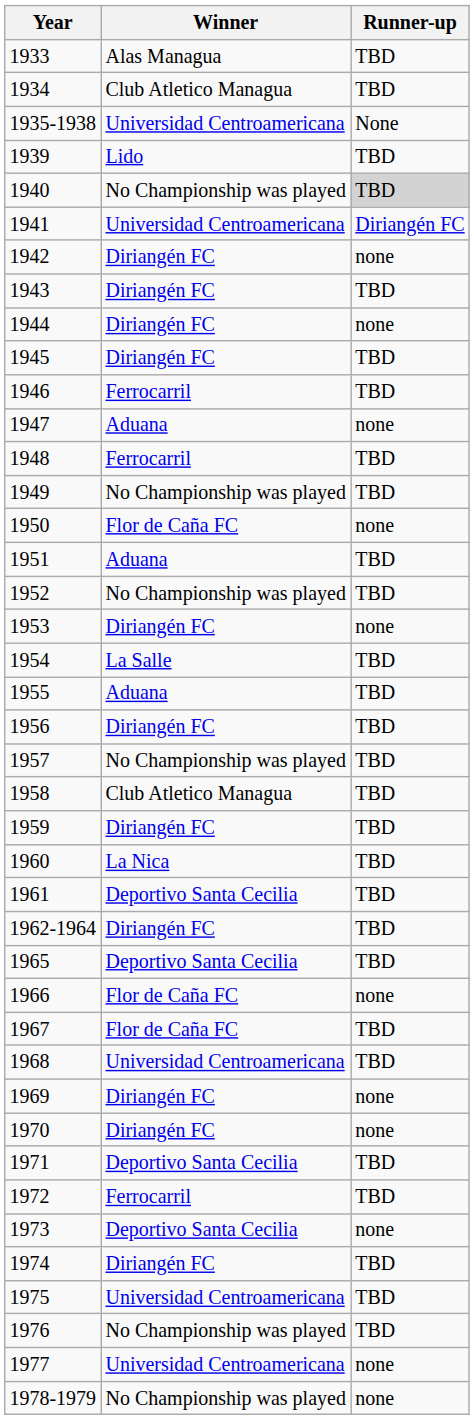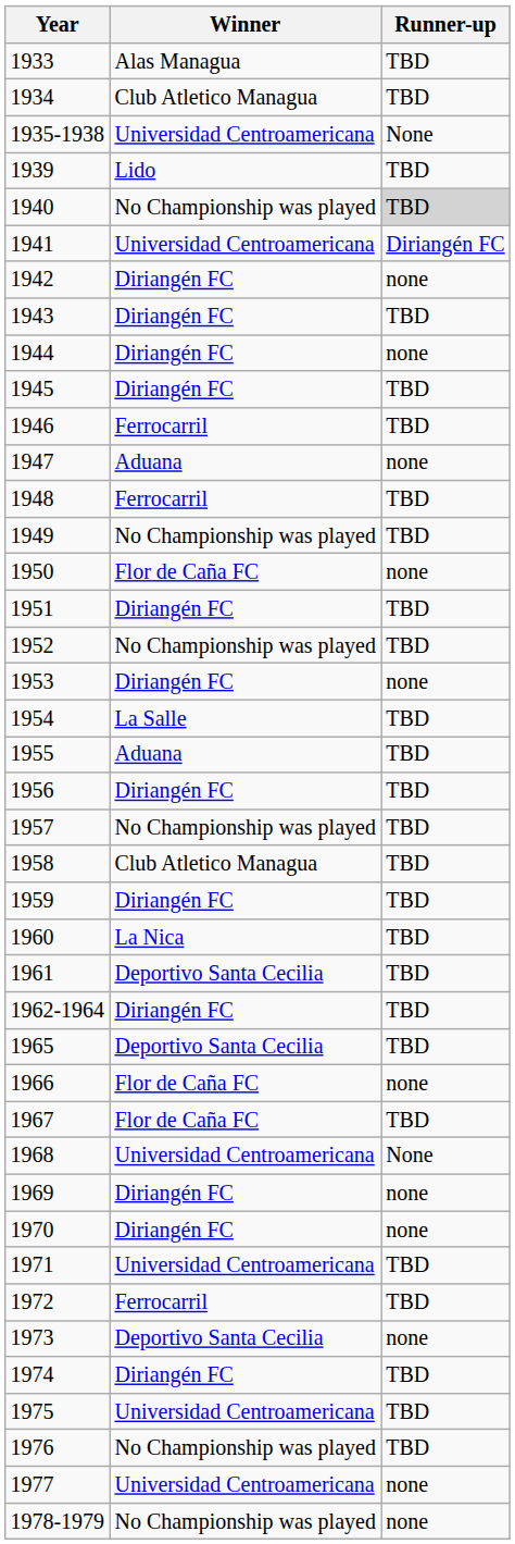1951 | Winner: Aduana -> Diriangén FC
1968 | Runner-up: TBD -> None
1971 | Winner: Deportivo Santa Cecilia -> Universidad Centroamericana
